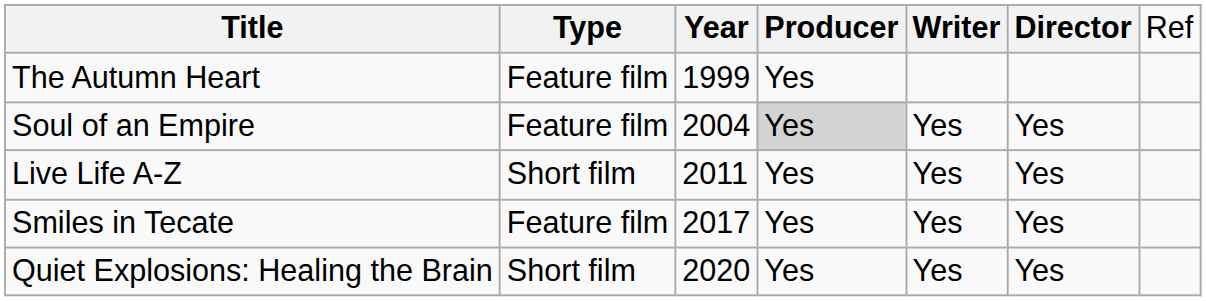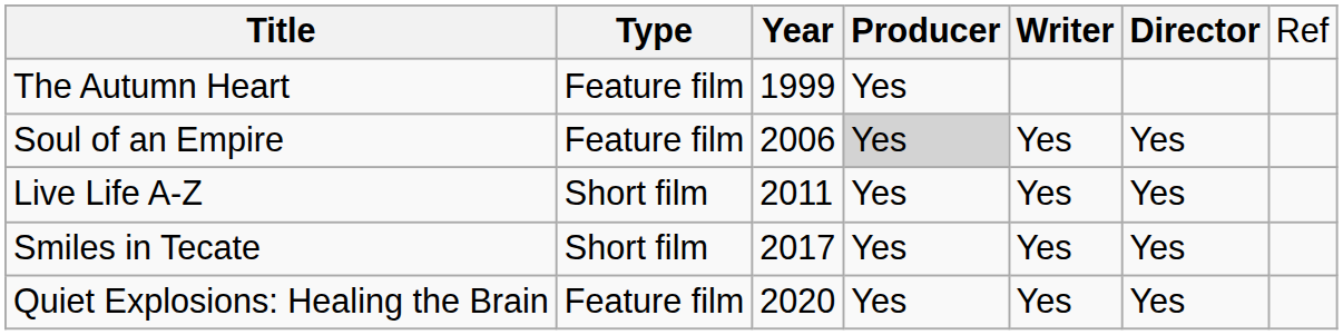Soul of an Empire | column 3: 2004 -> 2006
Smiles in Tecate | column 2: Feature film -> Short film
Quiet Explosions: Healing the Brain | column 2: Short film -> Feature film
